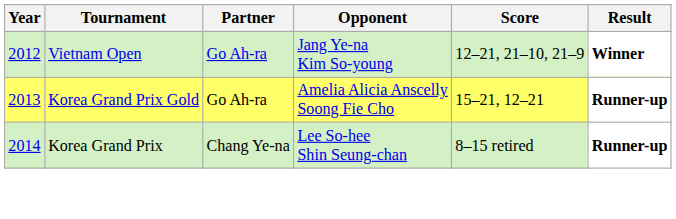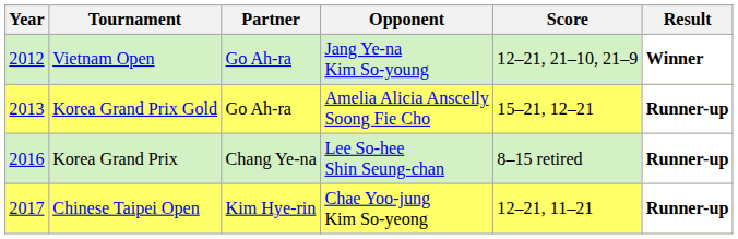Korea Grand Prix | Year: 2014 -> 2016
+ row: 2017 | Chinese Taipei Open | Kim Hye-rin | Chae Yoo-jung Kim So-yeong | 12–21, 11–21 | Runner-up
